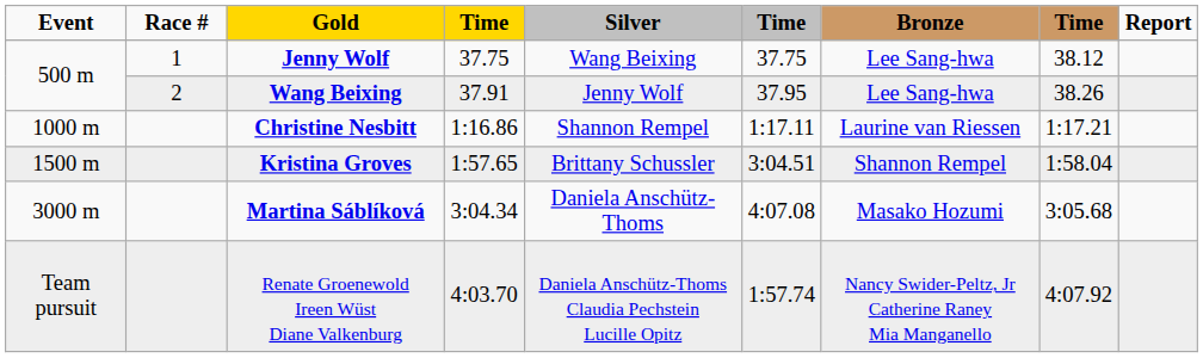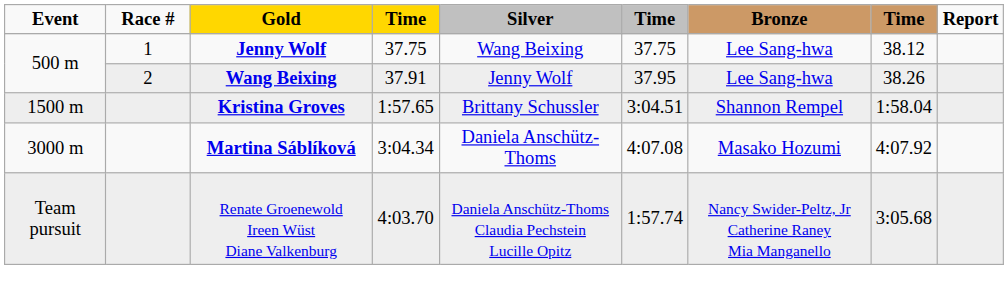- row: 1000 m | Christine Nesbitt | 1:16.86 | Shannon Rempel | 1:17.11 | Laurine van Riessen | 1:17.21
Martina Sáblíková | column 8: 3:05.68 -> 4:07.92
Renate Groenewold Ireen Wüst Diane Valkenburg | column 8: 4:07.92 -> 3:05.68
